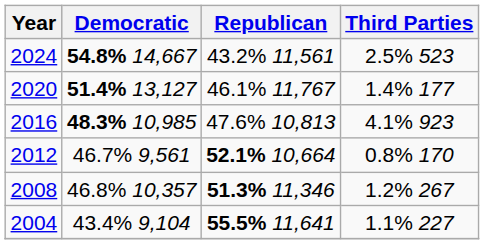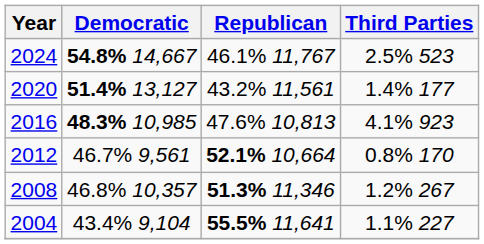2024 | Republican: 43.2% 11,561 -> 46.1% 11,767
2020 | Republican: 46.1% 11,767 -> 43.2% 11,561
